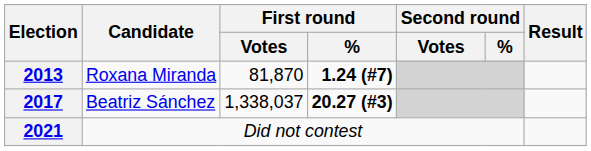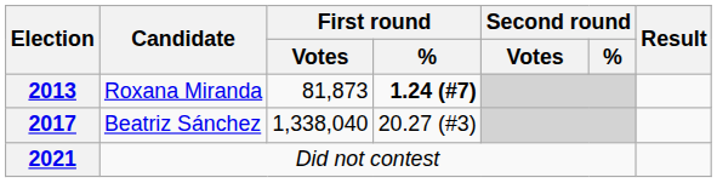2013 | First round / Votes: 81,870 -> 81,873
2017 | First round / Votes: 1,338,037 -> 1,338,040
2017 | First round / %: bold -> normal
